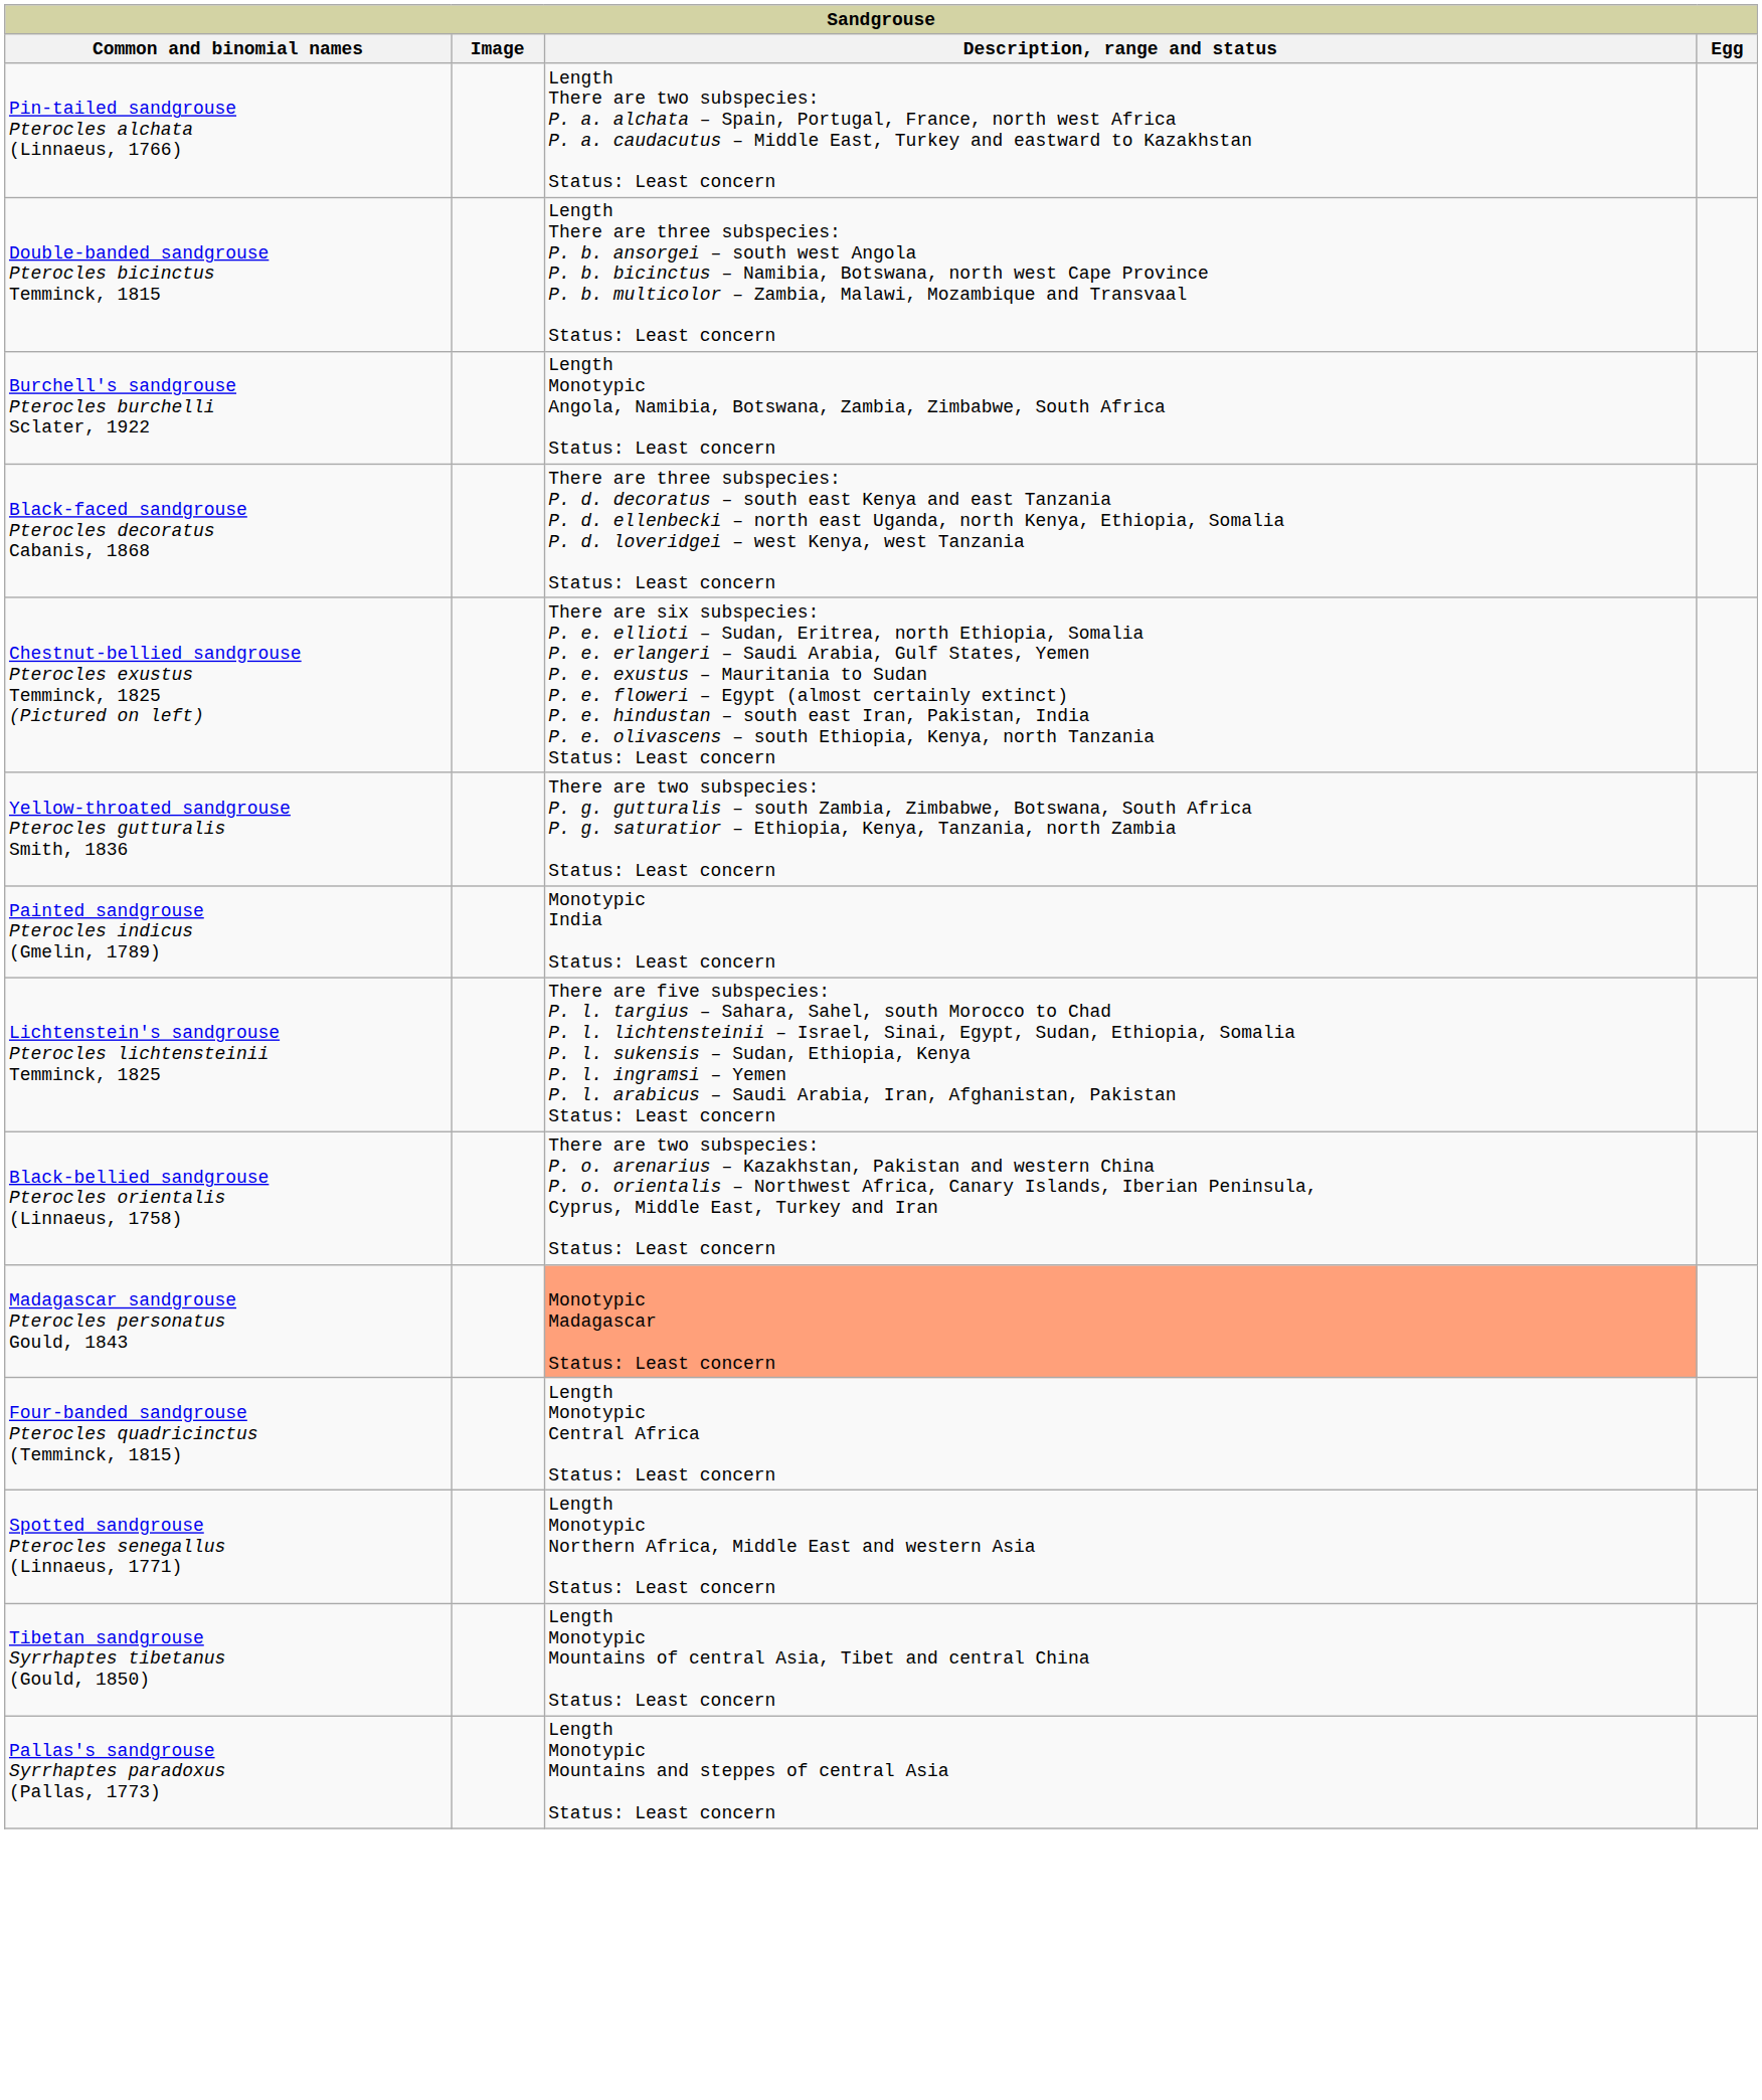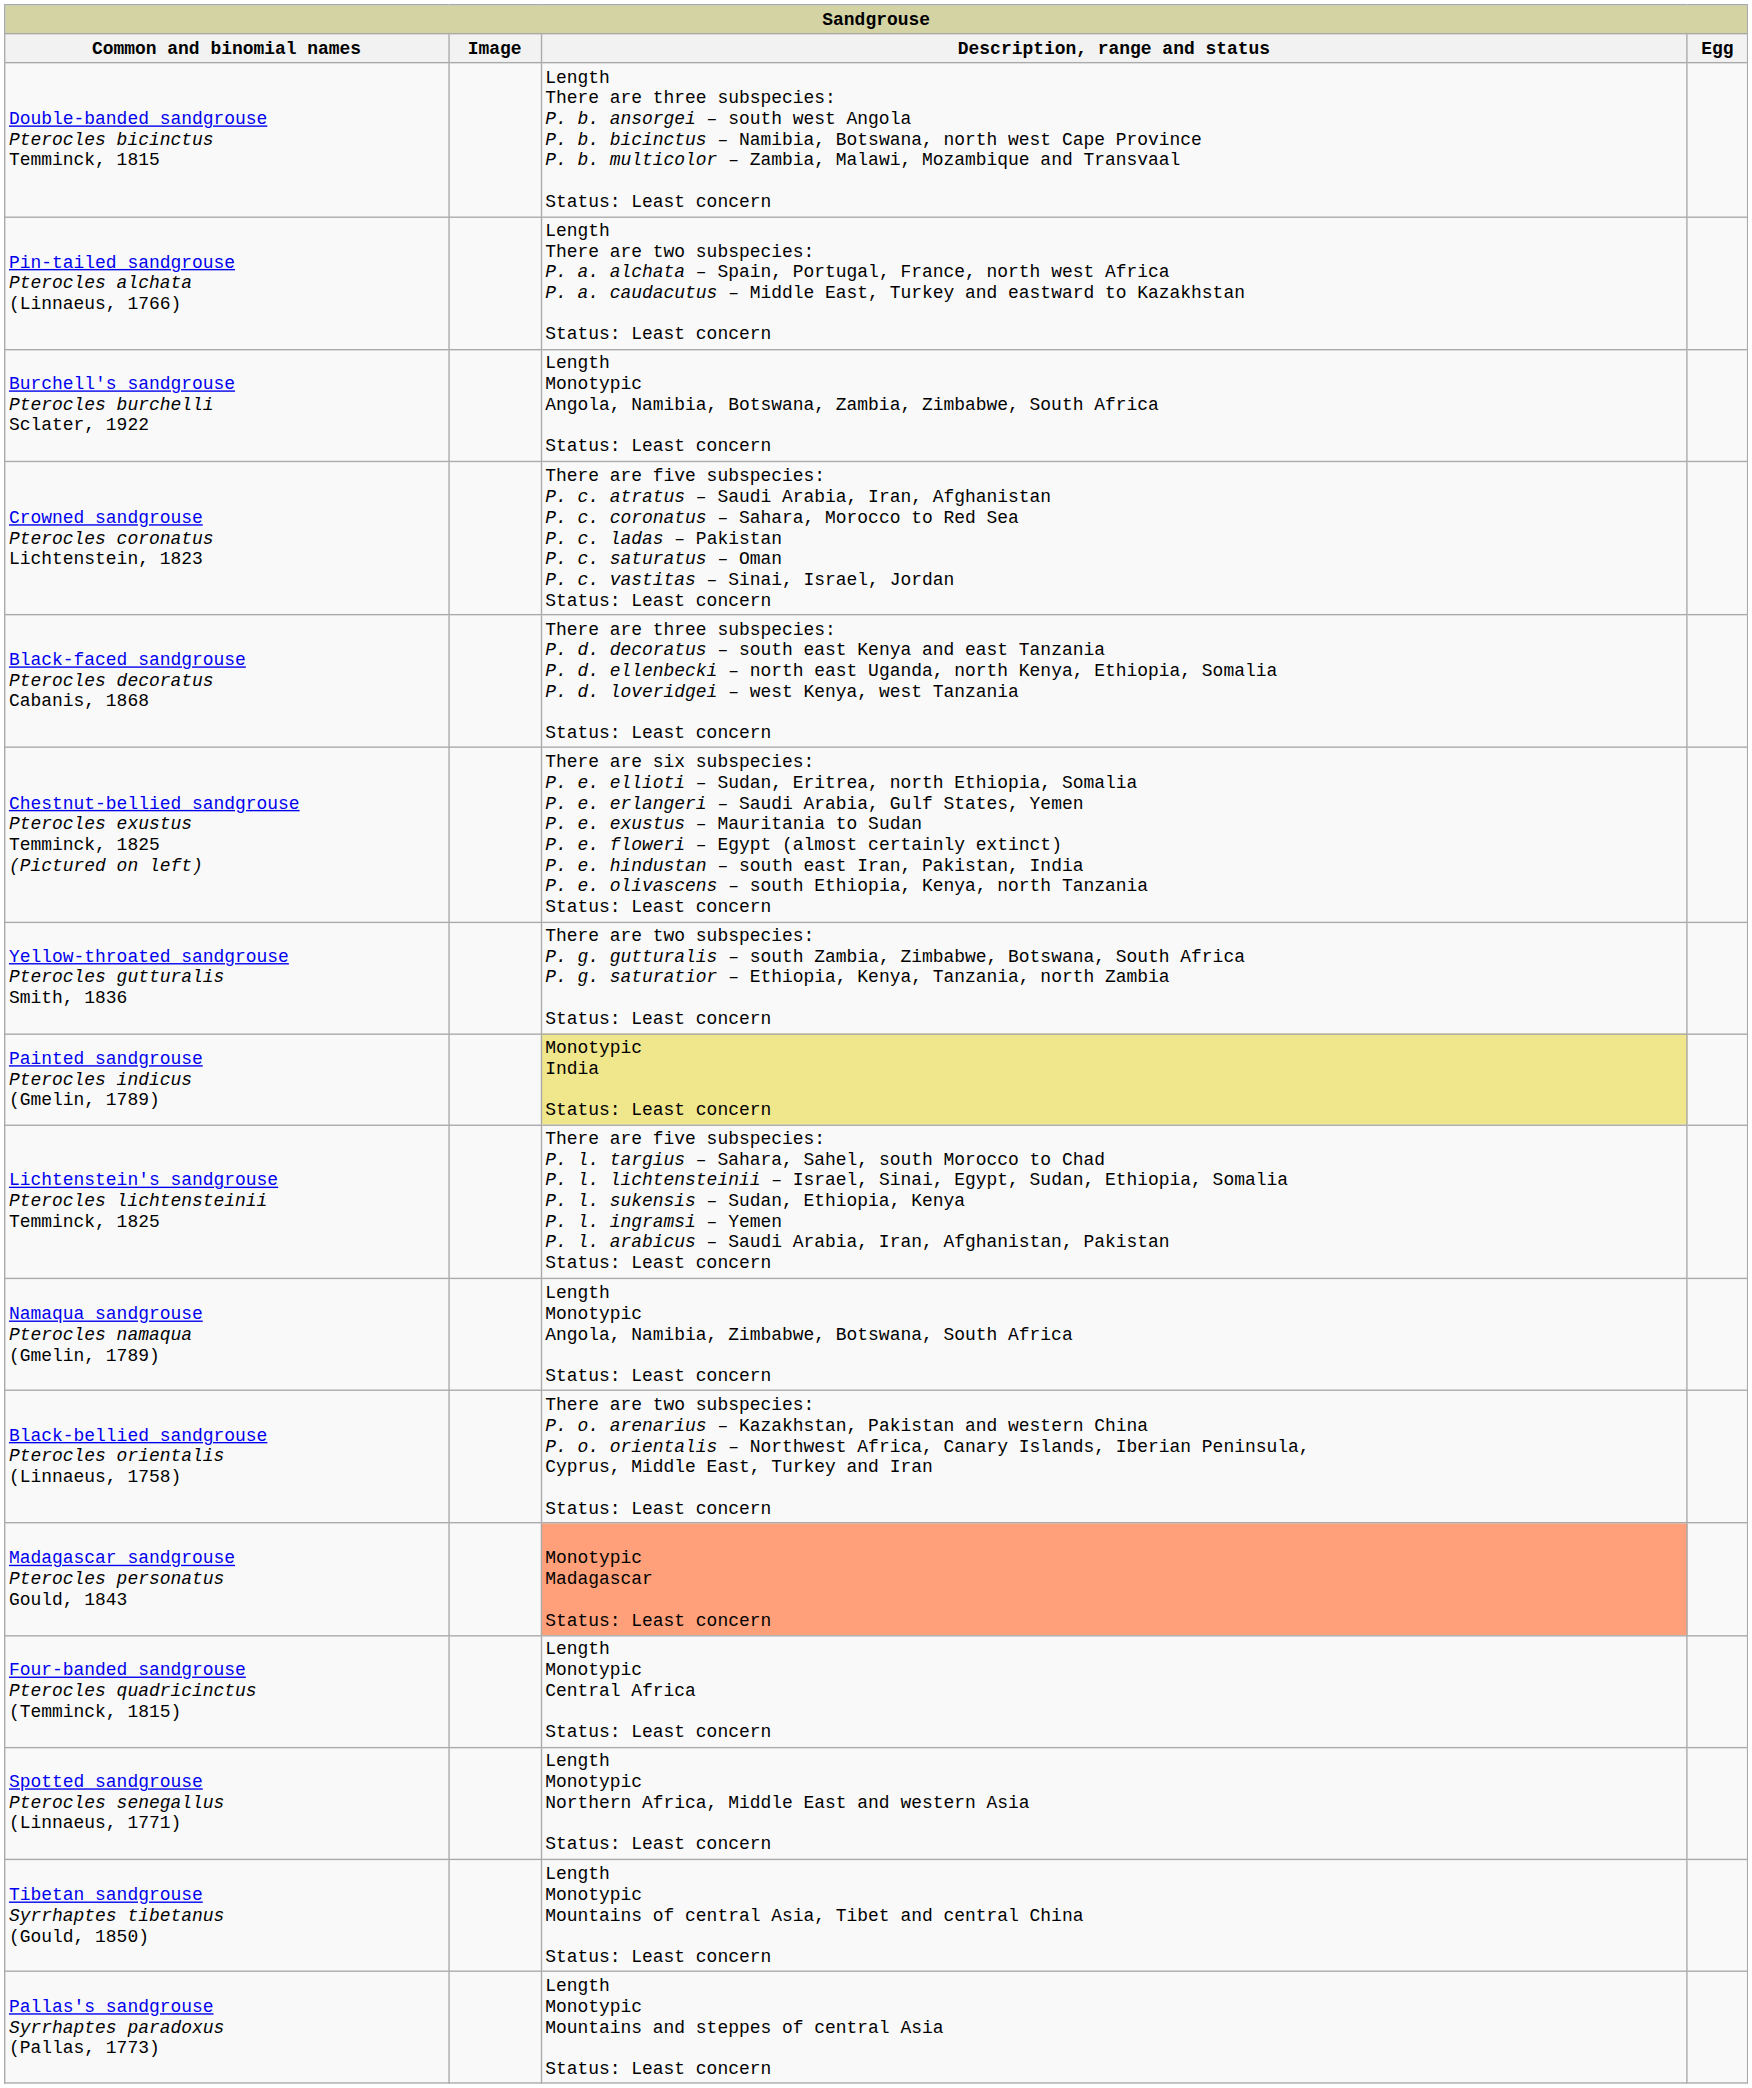rows swapped: Pin-tailed sandgrouse Pterocles alchata (Linnaeus, 1766) <-> Double-banded sandgrouse Pterocles bicinctus Temminck, 1815
+ row: Crowned sandgrouse Pterocles coronatus Lichtenstein, 1823 | There are five subspecies: P. c. atratus – Saudi Arabia, Iran, Afghanistan P. c. coronatus – Sahara, Morocco to Red Sea P. c. ladas – Pakistan P. c. saturatus – Oman P. c. vastitas – Sinai, Israel, Jordan Status: Least concern
Painted sandgrouse Pterocles indicus (Gmelin, 1789) | Description, range and status: no background -> khaki background
+ row: Namaqua sandgrouse Pterocles namaqua (Gmelin, 1789) | Length Monotypic Angola, Namibia, Zimbabwe, Botswana, South Africa Status: Least concern
